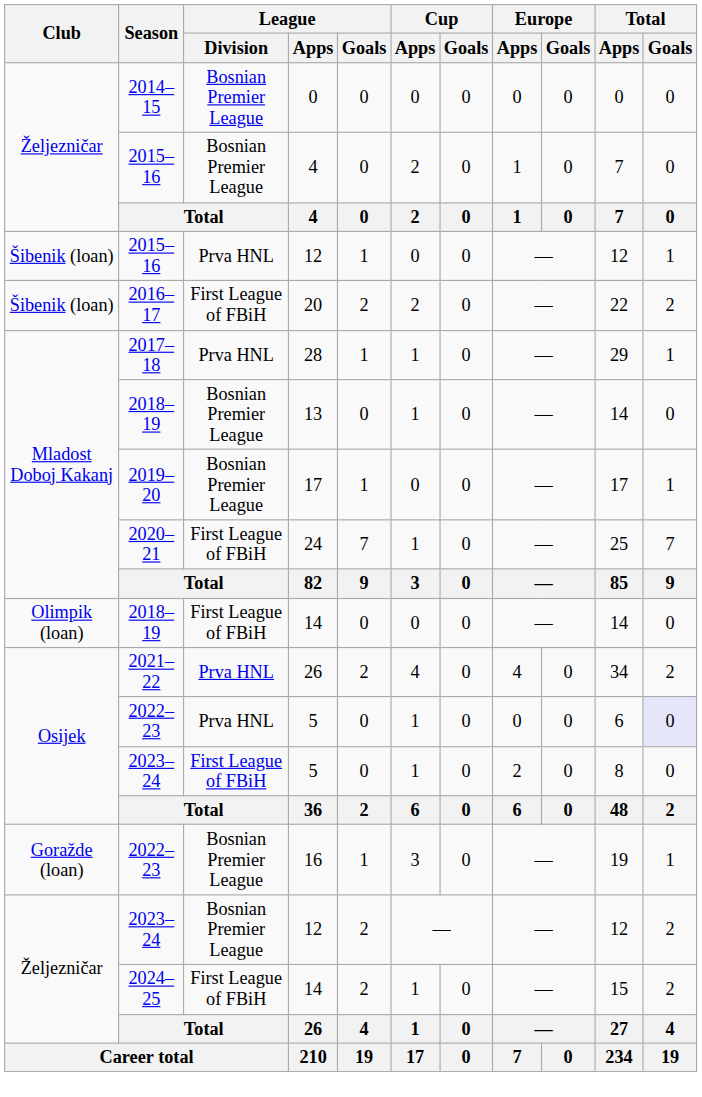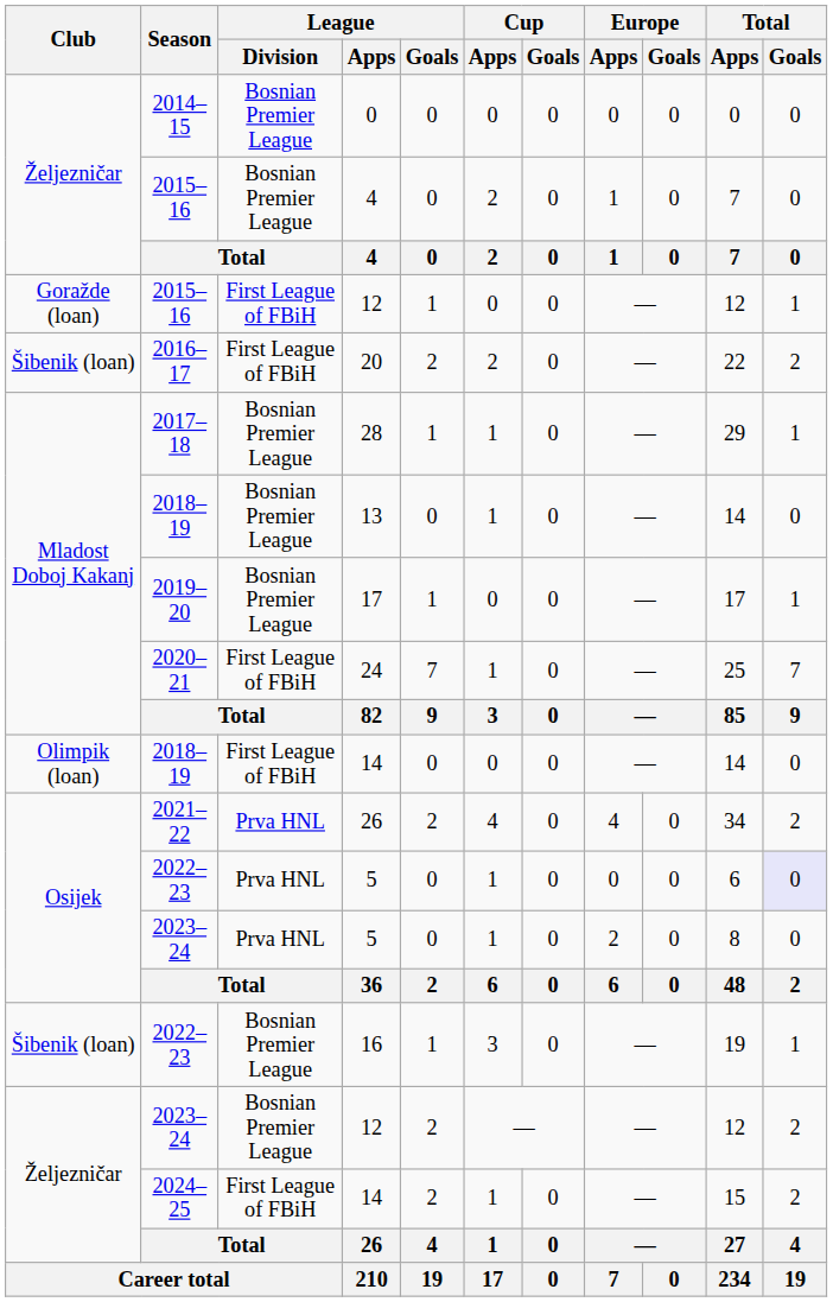2015–16 / 12 | Club: Šibenik (loan) -> Goražde (loan)
2015–16 / 12 | League / Division: Prva HNL -> First League of FBiH
28 | League / Division: Prva HNL -> Bosnian Premier League
2023–24 / 5 | League / Division: First League of FBiH -> Prva HNL
16 | Club: Goražde (loan) -> Šibenik (loan)
